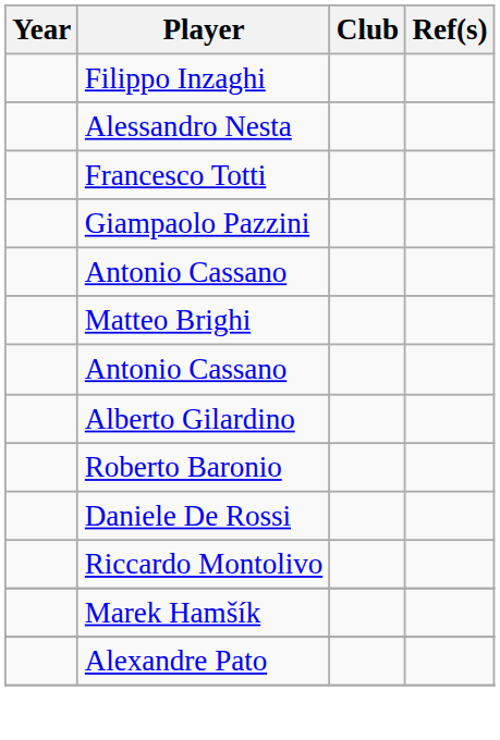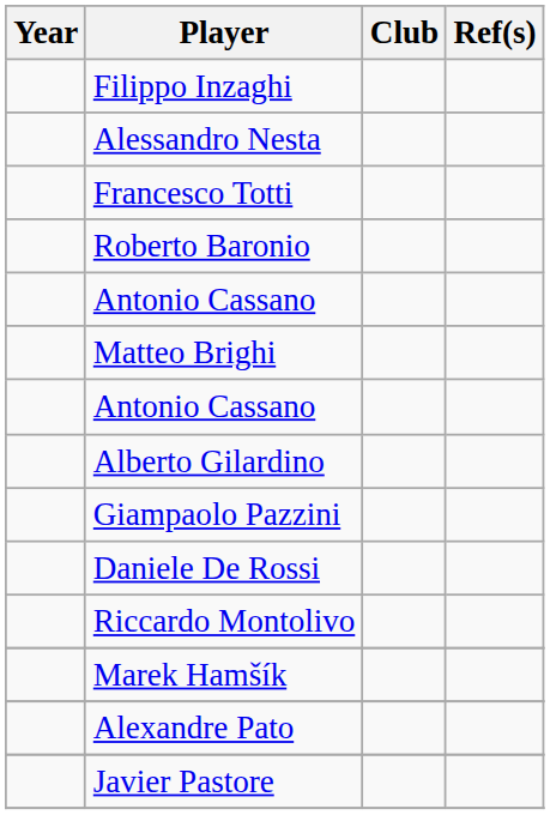rows swapped: Roberto Baronio <-> Giampaolo Pazzini
+ row: Javier Pastore
